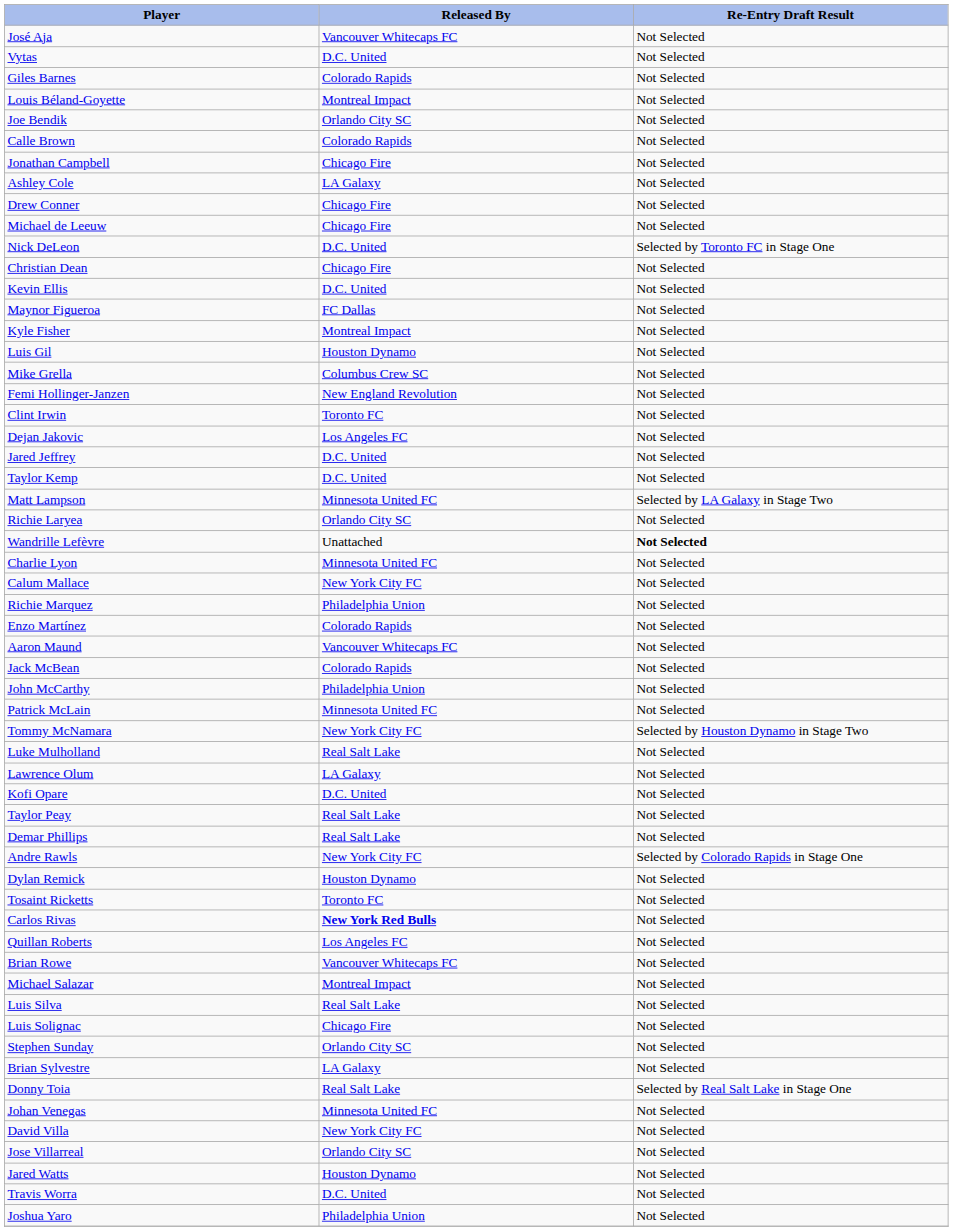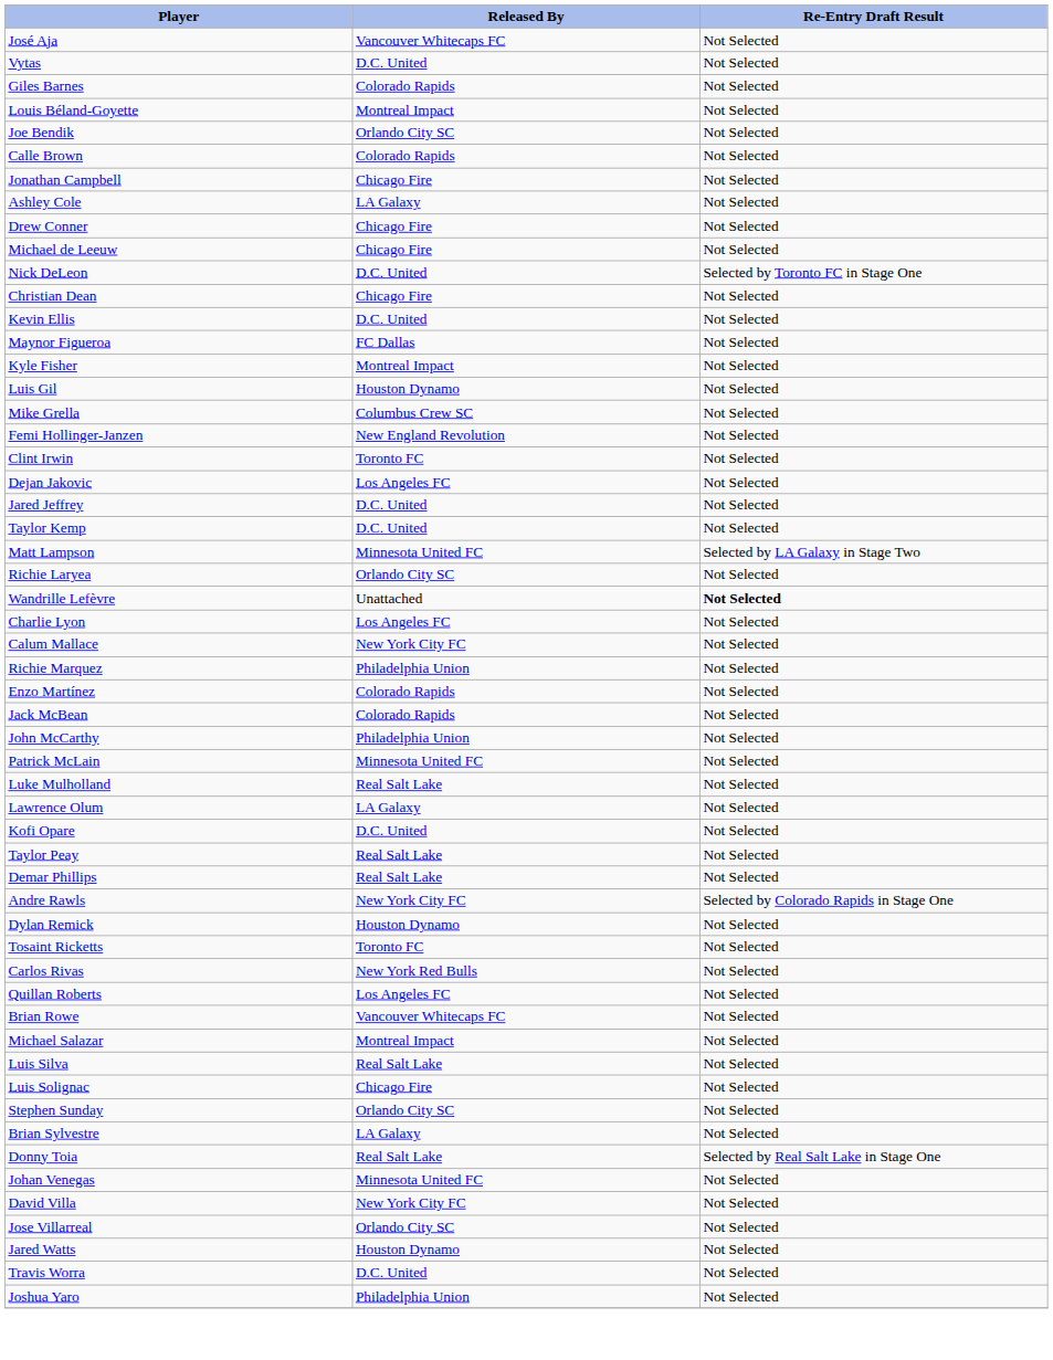Charlie Lyon | Released By: Minnesota United FC -> Los Angeles FC
- row: Aaron Maund | Vancouver Whitecaps FC | Not Selected
- row: Tommy McNamara | New York City FC | Selected by Houston Dynamo in Stage Two
Carlos Rivas | Released By: bold -> normal
